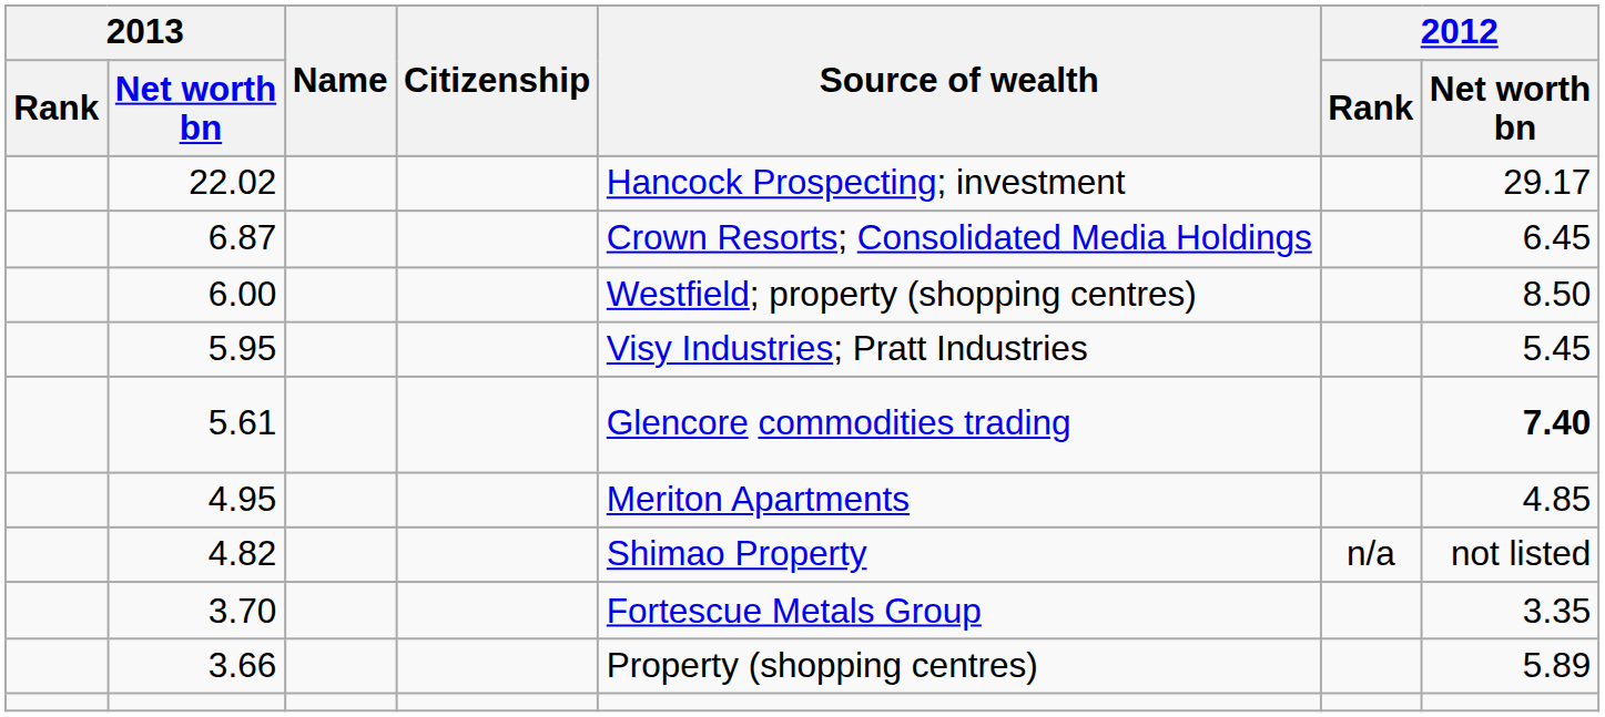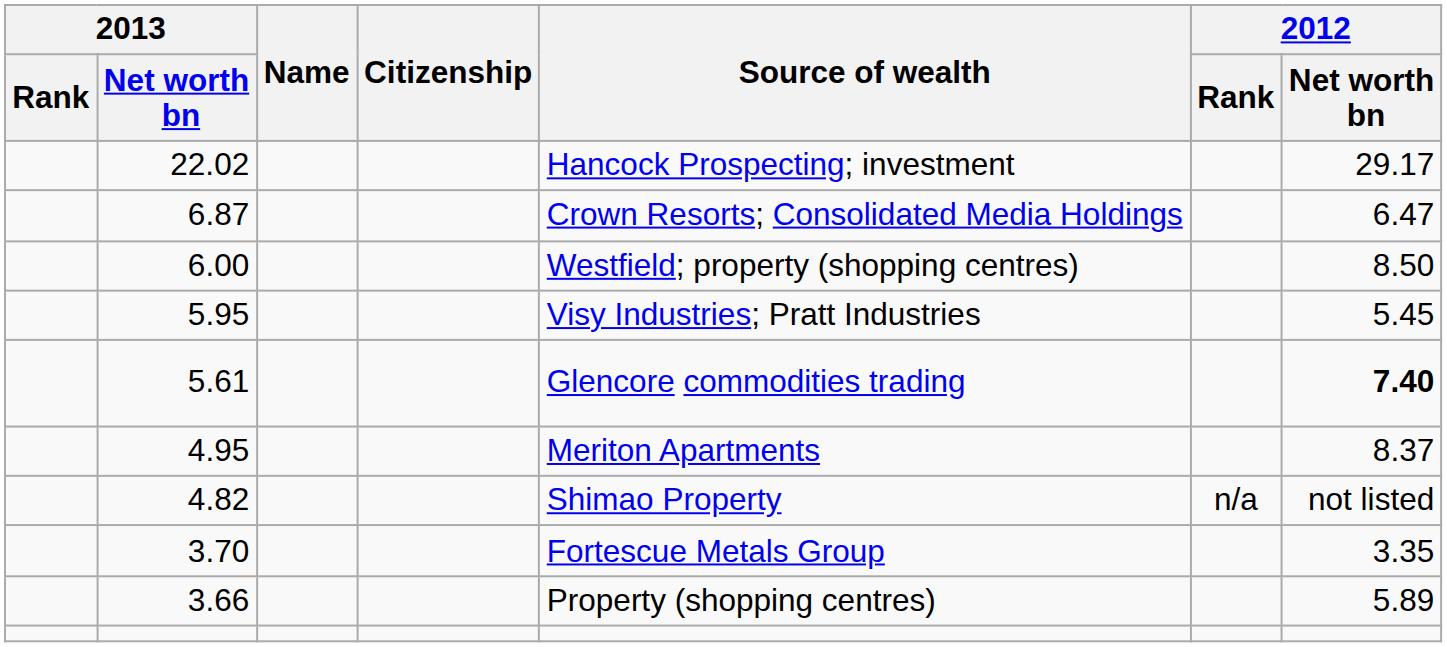6.87 | 2012 / Net worth bn: 6.45 -> 6.47
4.95 | 2012 / Net worth bn: 4.85 -> 8.37
